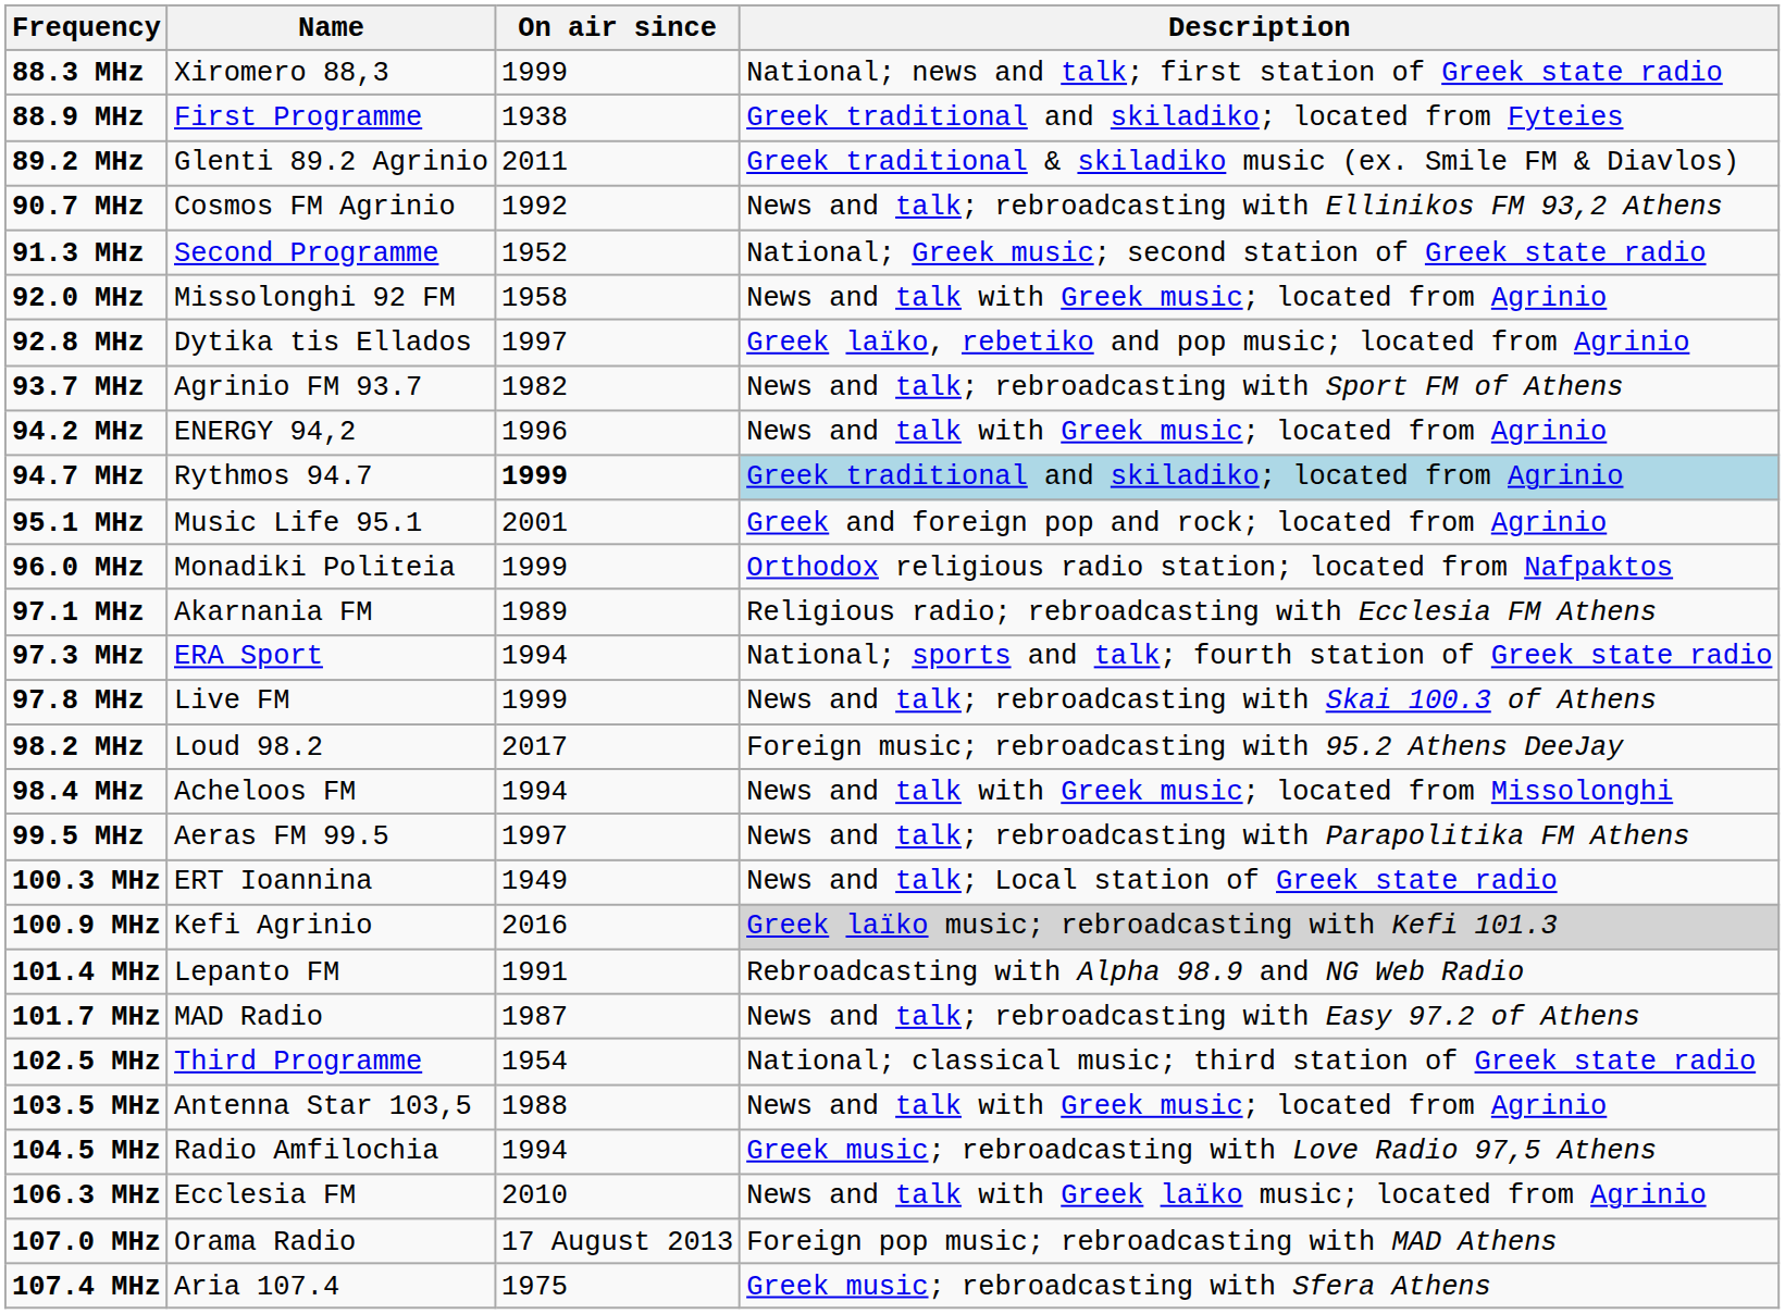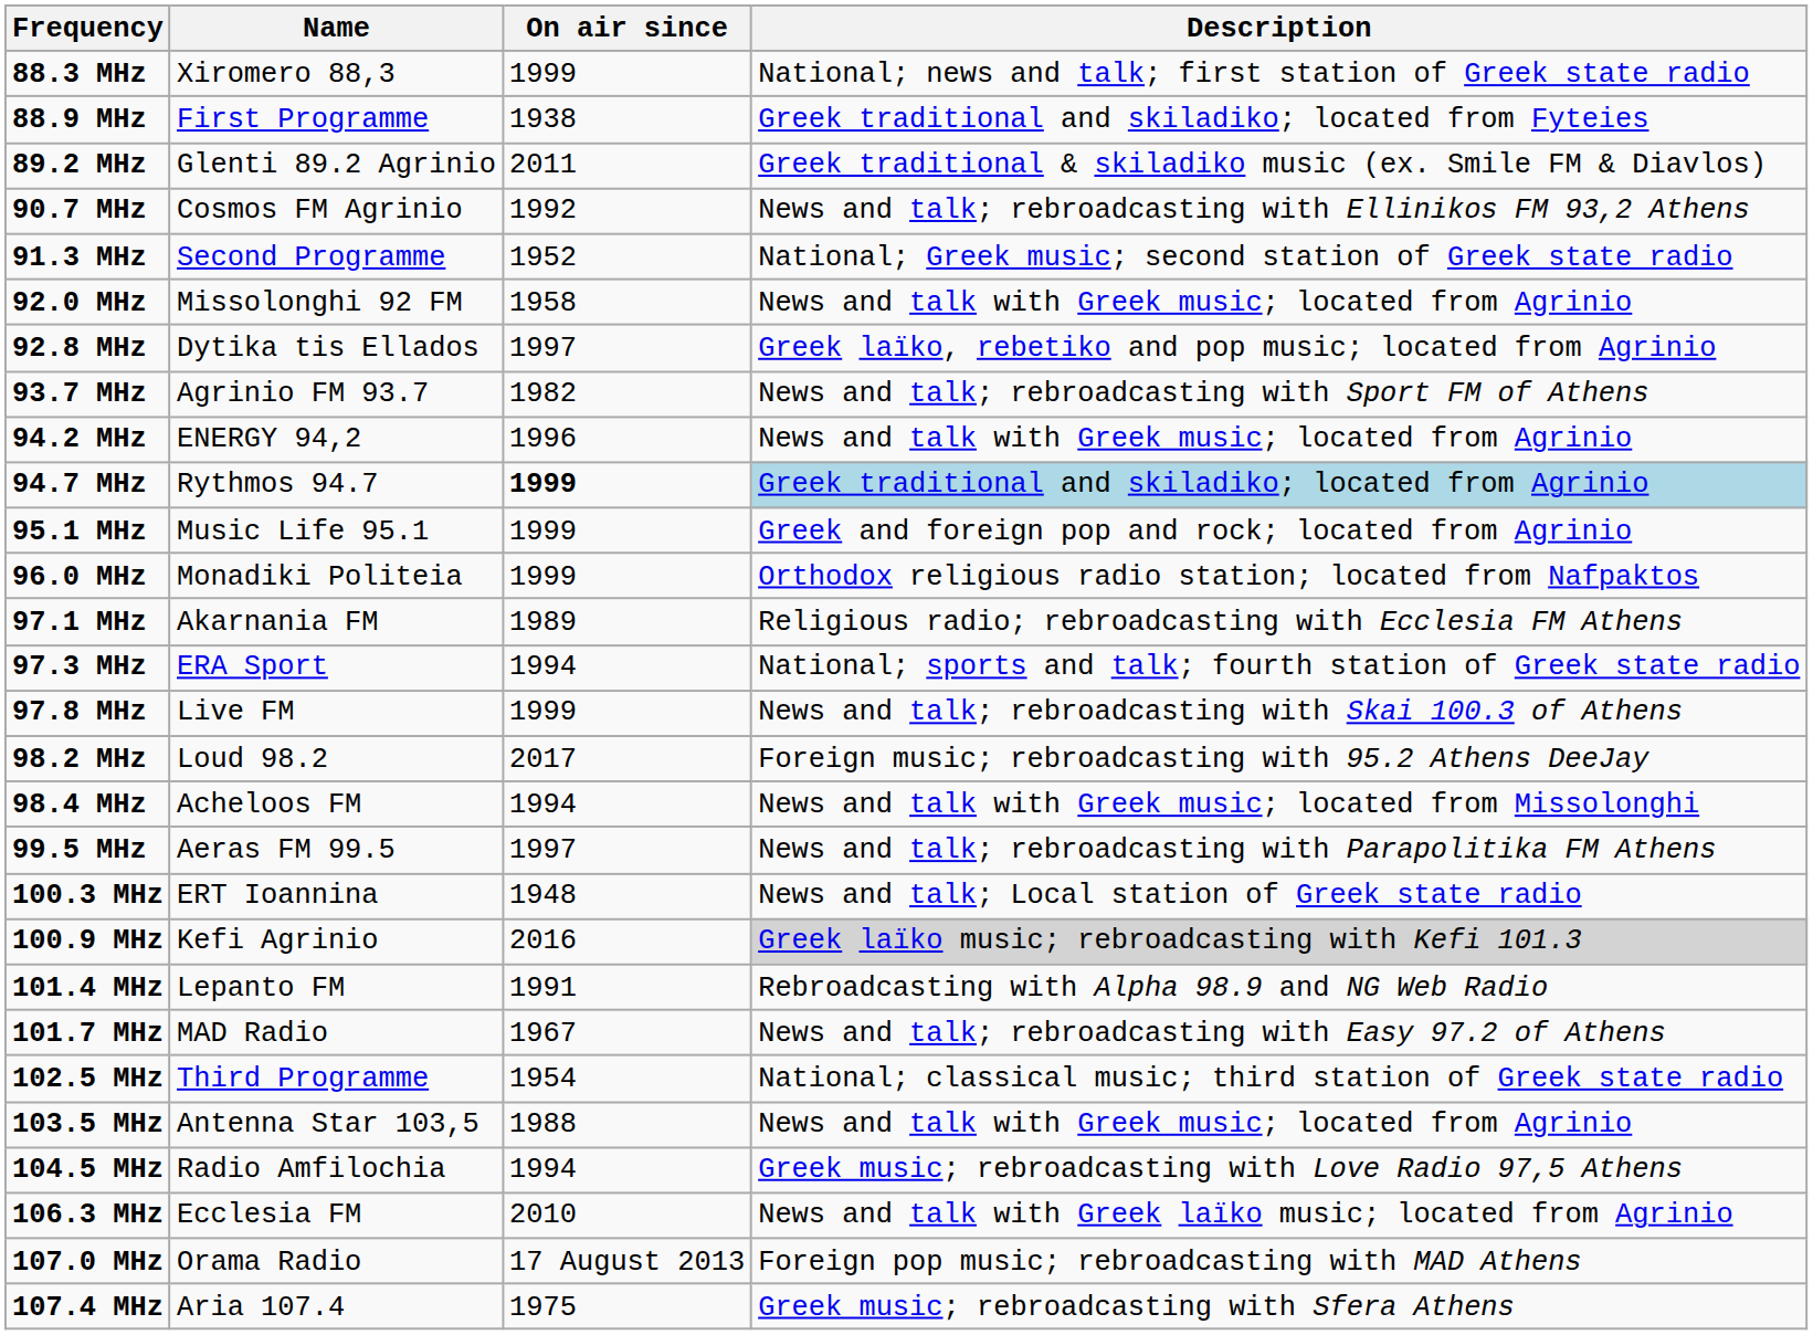95.1 MHz | On air since: 2001 -> 1999
100.3 MHz | On air since: 1949 -> 1948
101.7 MHz | On air since: 1987 -> 1967
